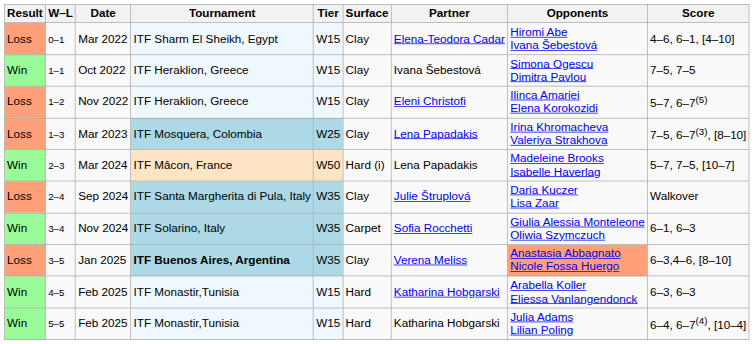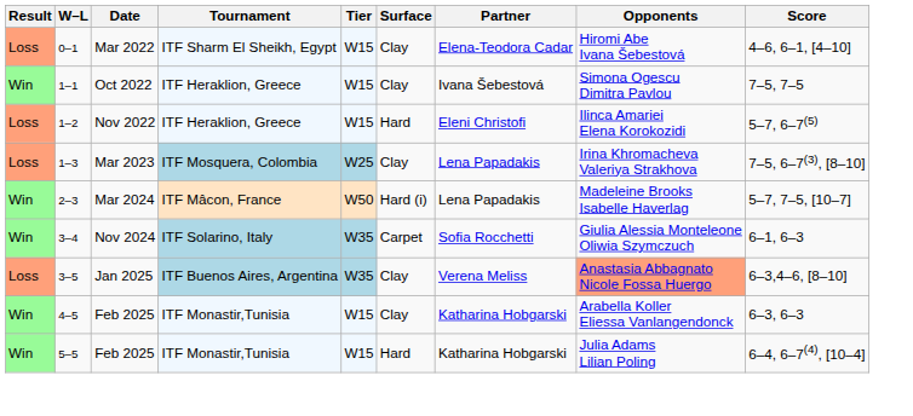Nov 2022 | Surface: Clay -> Hard
- row: Loss | 2–4 | Sep 2024 | ITF Santa Margherita di Pula, Italy | W35 | Clay | Julie Štruplová | Daria Kuczer Lisa Zaar | Walkover
Jan 2025 | Tournament: bold -> normal
4–5 / Feb 2025 | Surface: Hard -> Clay
